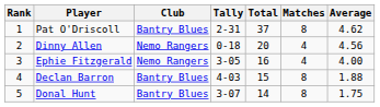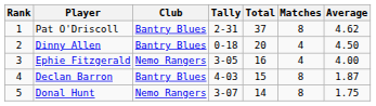Dinny Allen | Club: Nemo Rangers -> Bantry Blues
Dinny Allen | Average: 4.56 -> 4.50
Declan Barron | Average: 1.88 -> 1.87
Donal Hunt | Club: Bantry Blues -> Nemo Rangers
